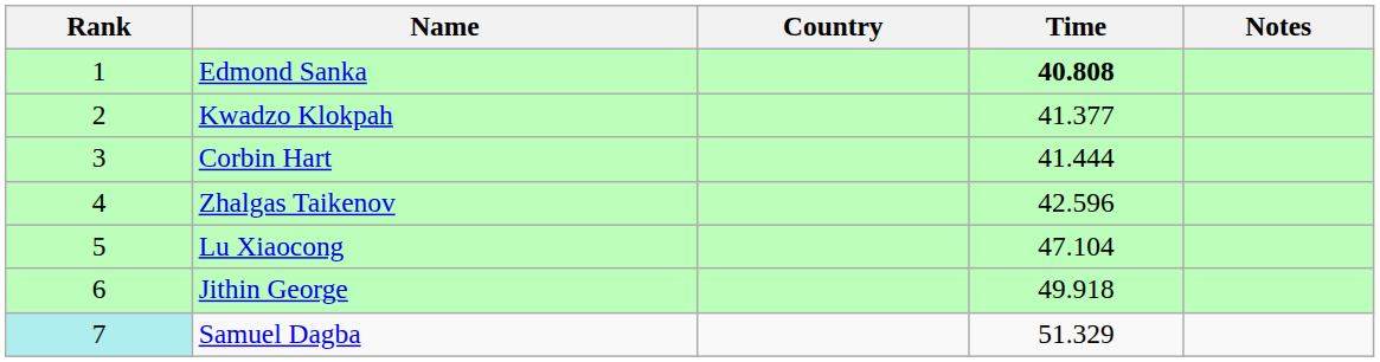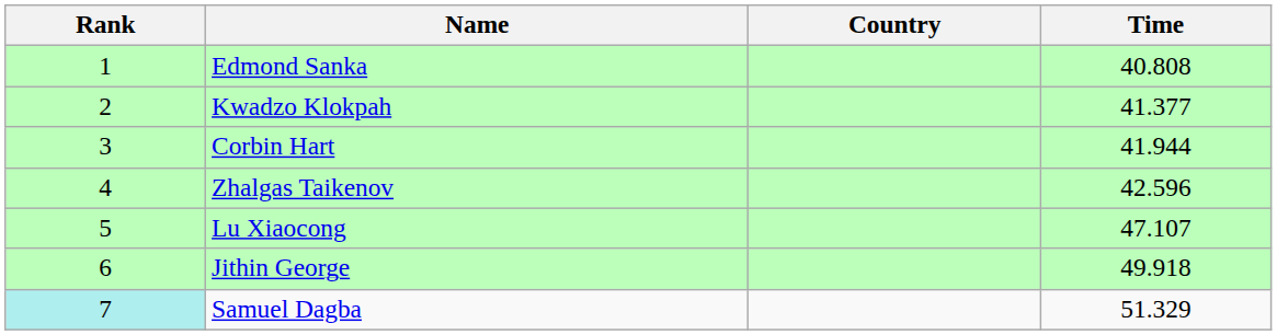- column: Notes
Edmond Sanka | Time: bold -> normal
Corbin Hart | Time: 41.444 -> 41.944
Lu Xiaocong | Time: 47.104 -> 47.107
